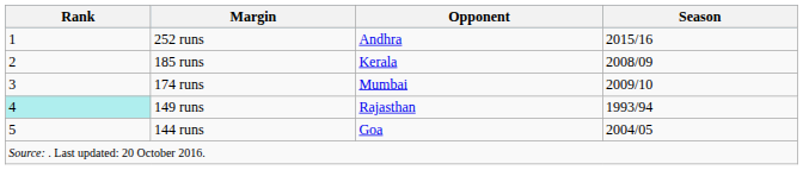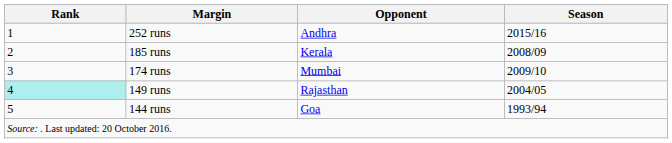149 runs | Season: 1993/94 -> 2004/05
144 runs | Season: 2004/05 -> 1993/94
